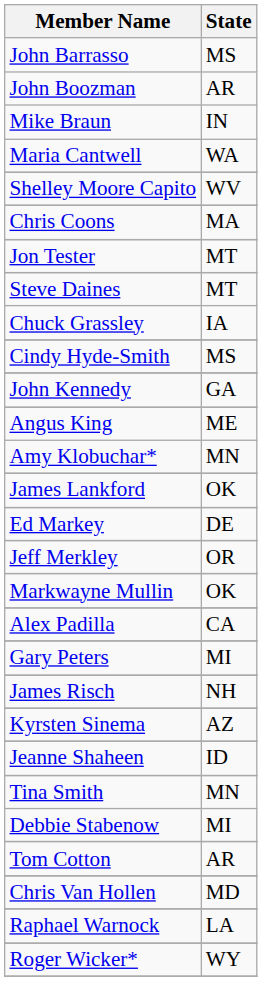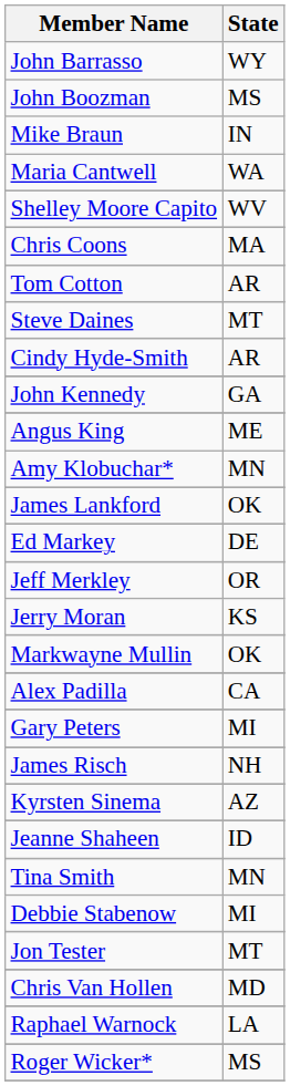John Barrasso | State: MS -> WY
John Boozman | State: AR -> MS
rows swapped: Tom Cotton <-> Jon Tester
- row: Chuck Grassley | IA
Cindy Hyde-Smith | State: MS -> AR
+ row: Jerry Moran | KS
Roger Wicker* | State: WY -> MS
